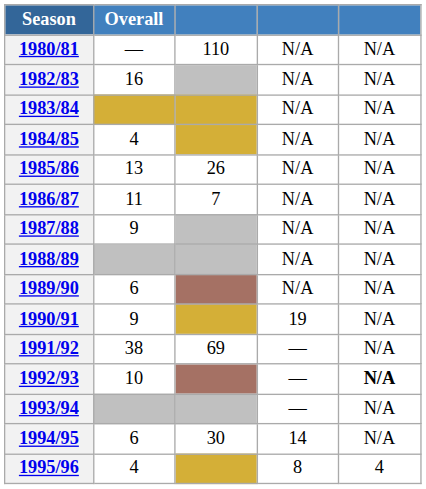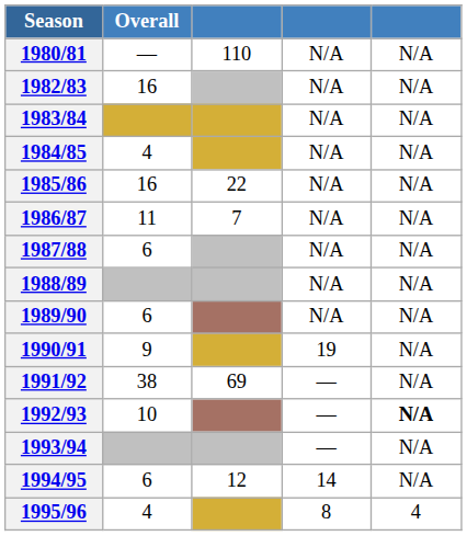1985/86 | Overall: 13 -> 16
1985/86 | column 3: 26 -> 22
1987/88 | Overall: 9 -> 6
1994/95 | column 3: 30 -> 12
